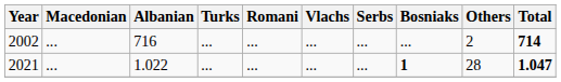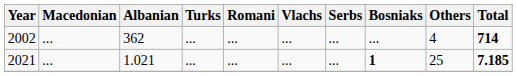2002 | Albanian: 716 -> 362
2002 | Others: 2 -> 4
2021 | Albanian: 1.022 -> 1.021
2021 | Others: 28 -> 25
2021 | Total: 1.047 -> 7.185
